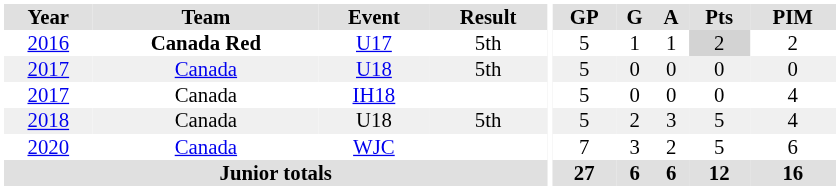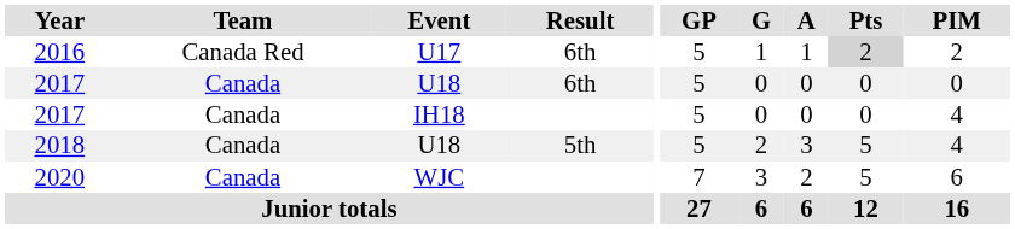2016 | Team: bold -> normal
2016 | Result: 5th -> 6th
2017 / U18 | Result: 5th -> 6th
